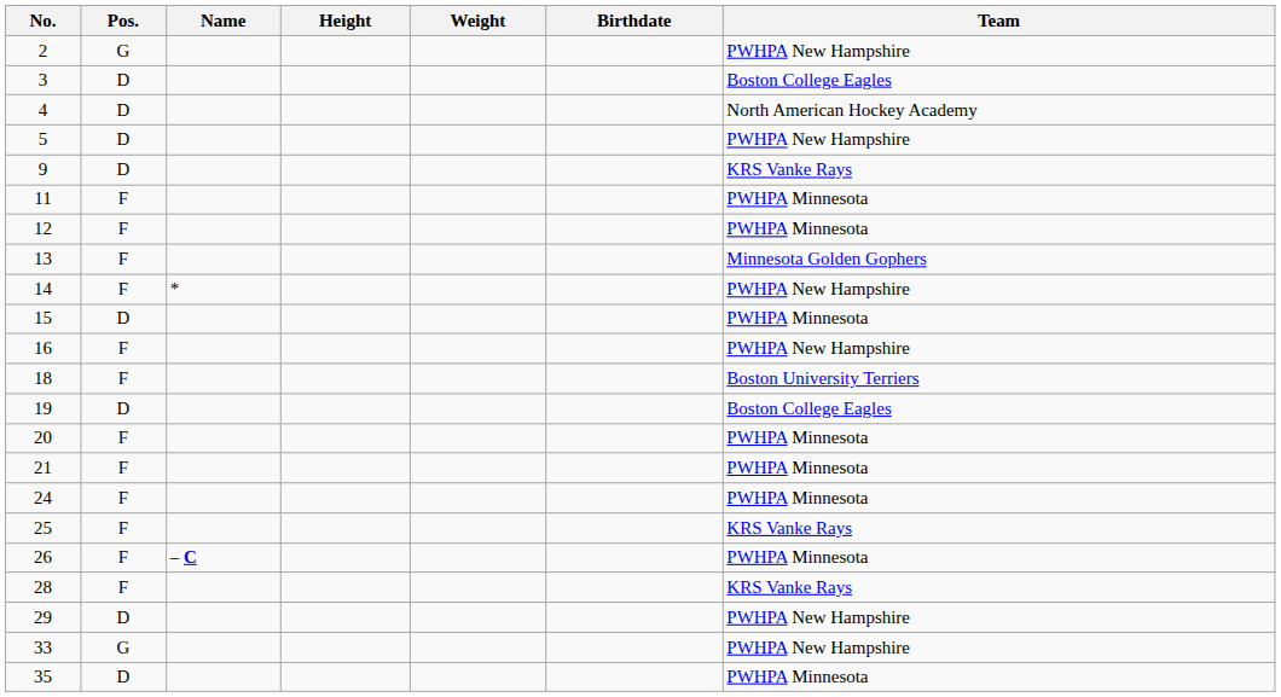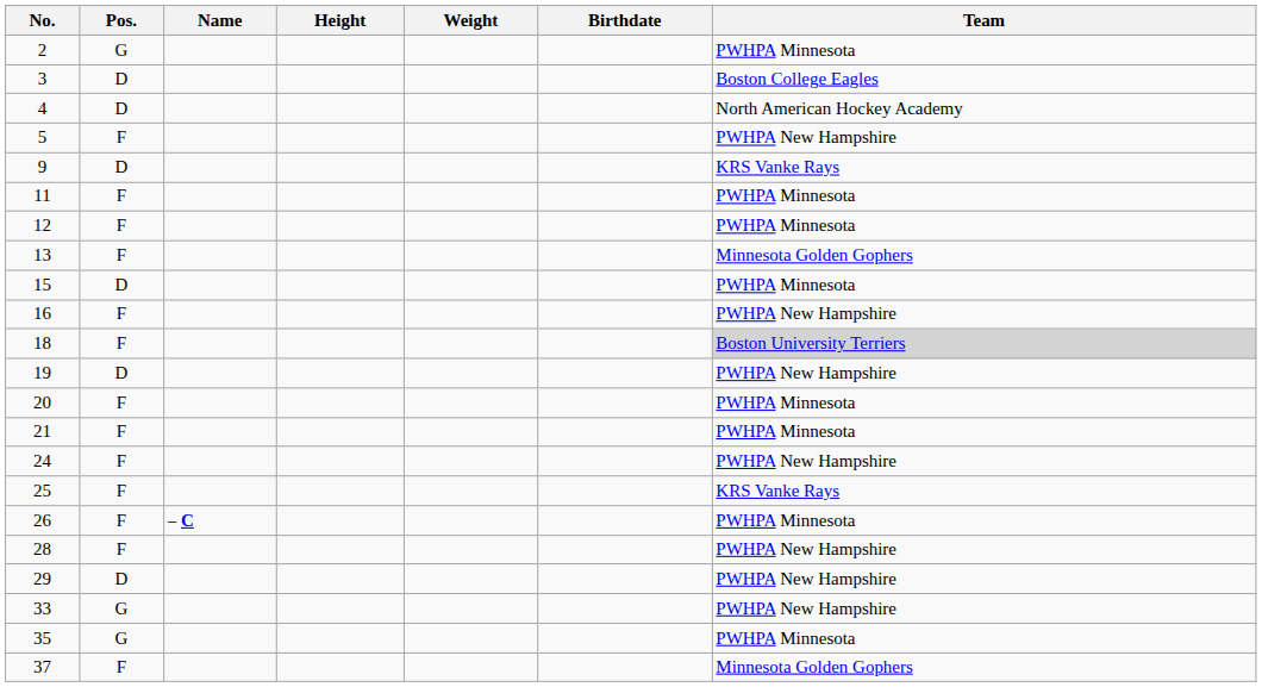2 | Team: PWHPA New Hampshire -> PWHPA Minnesota
5 | Pos.: D -> F
- row: 14 | F | * | PWHPA New Hampshire
18 | Team: no background -> lightgrey background
19 | Team: Boston College Eagles -> PWHPA New Hampshire
24 | Team: PWHPA Minnesota -> PWHPA New Hampshire
28 | Team: KRS Vanke Rays -> PWHPA New Hampshire
35 | Pos.: D -> G
+ row: 37 | F | Minnesota Golden Gophers
